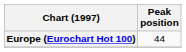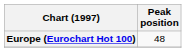Europe (Eurochart Hot 100) | Peak position: 44 -> 48
